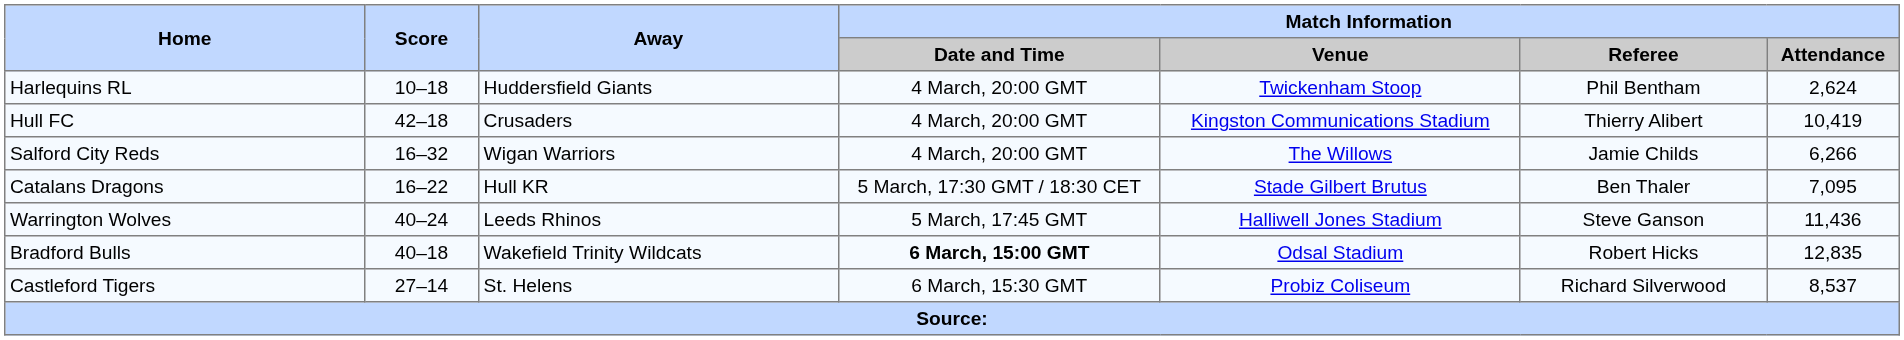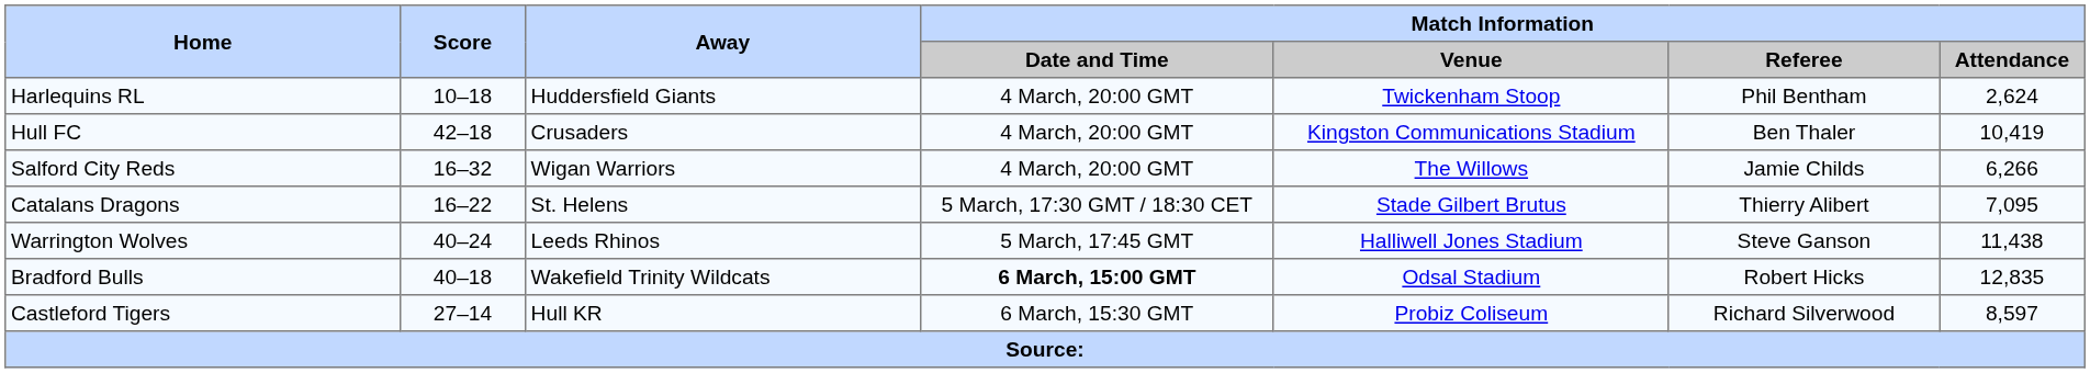Hull FC | Match Information / Referee: Thierry Alibert -> Ben Thaler
Catalans Dragons | Away: Hull KR -> St. Helens
Catalans Dragons | Match Information / Referee: Ben Thaler -> Thierry Alibert
Warrington Wolves | Match Information / Attendance: 11,436 -> 11,438
Castleford Tigers | Away: St. Helens -> Hull KR
Castleford Tigers | Match Information / Attendance: 8,537 -> 8,597
